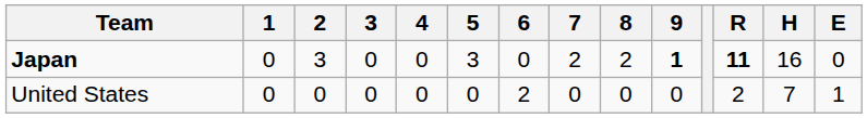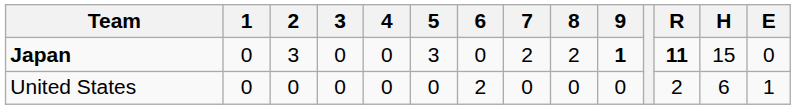Japan | H: 16 -> 15
United States | H: 7 -> 6
